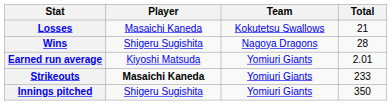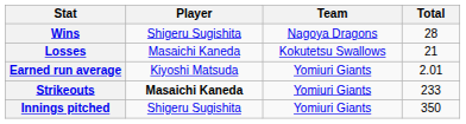rows swapped: Wins <-> Losses
